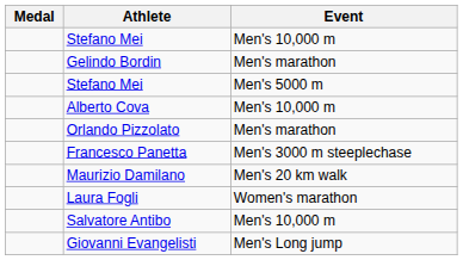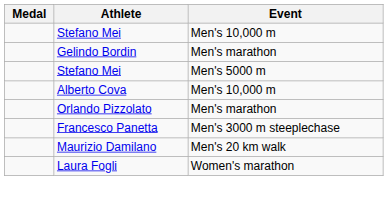- row: Salvatore Antibo | Men's 10,000 m
- row: Giovanni Evangelisti | Men's Long jump
